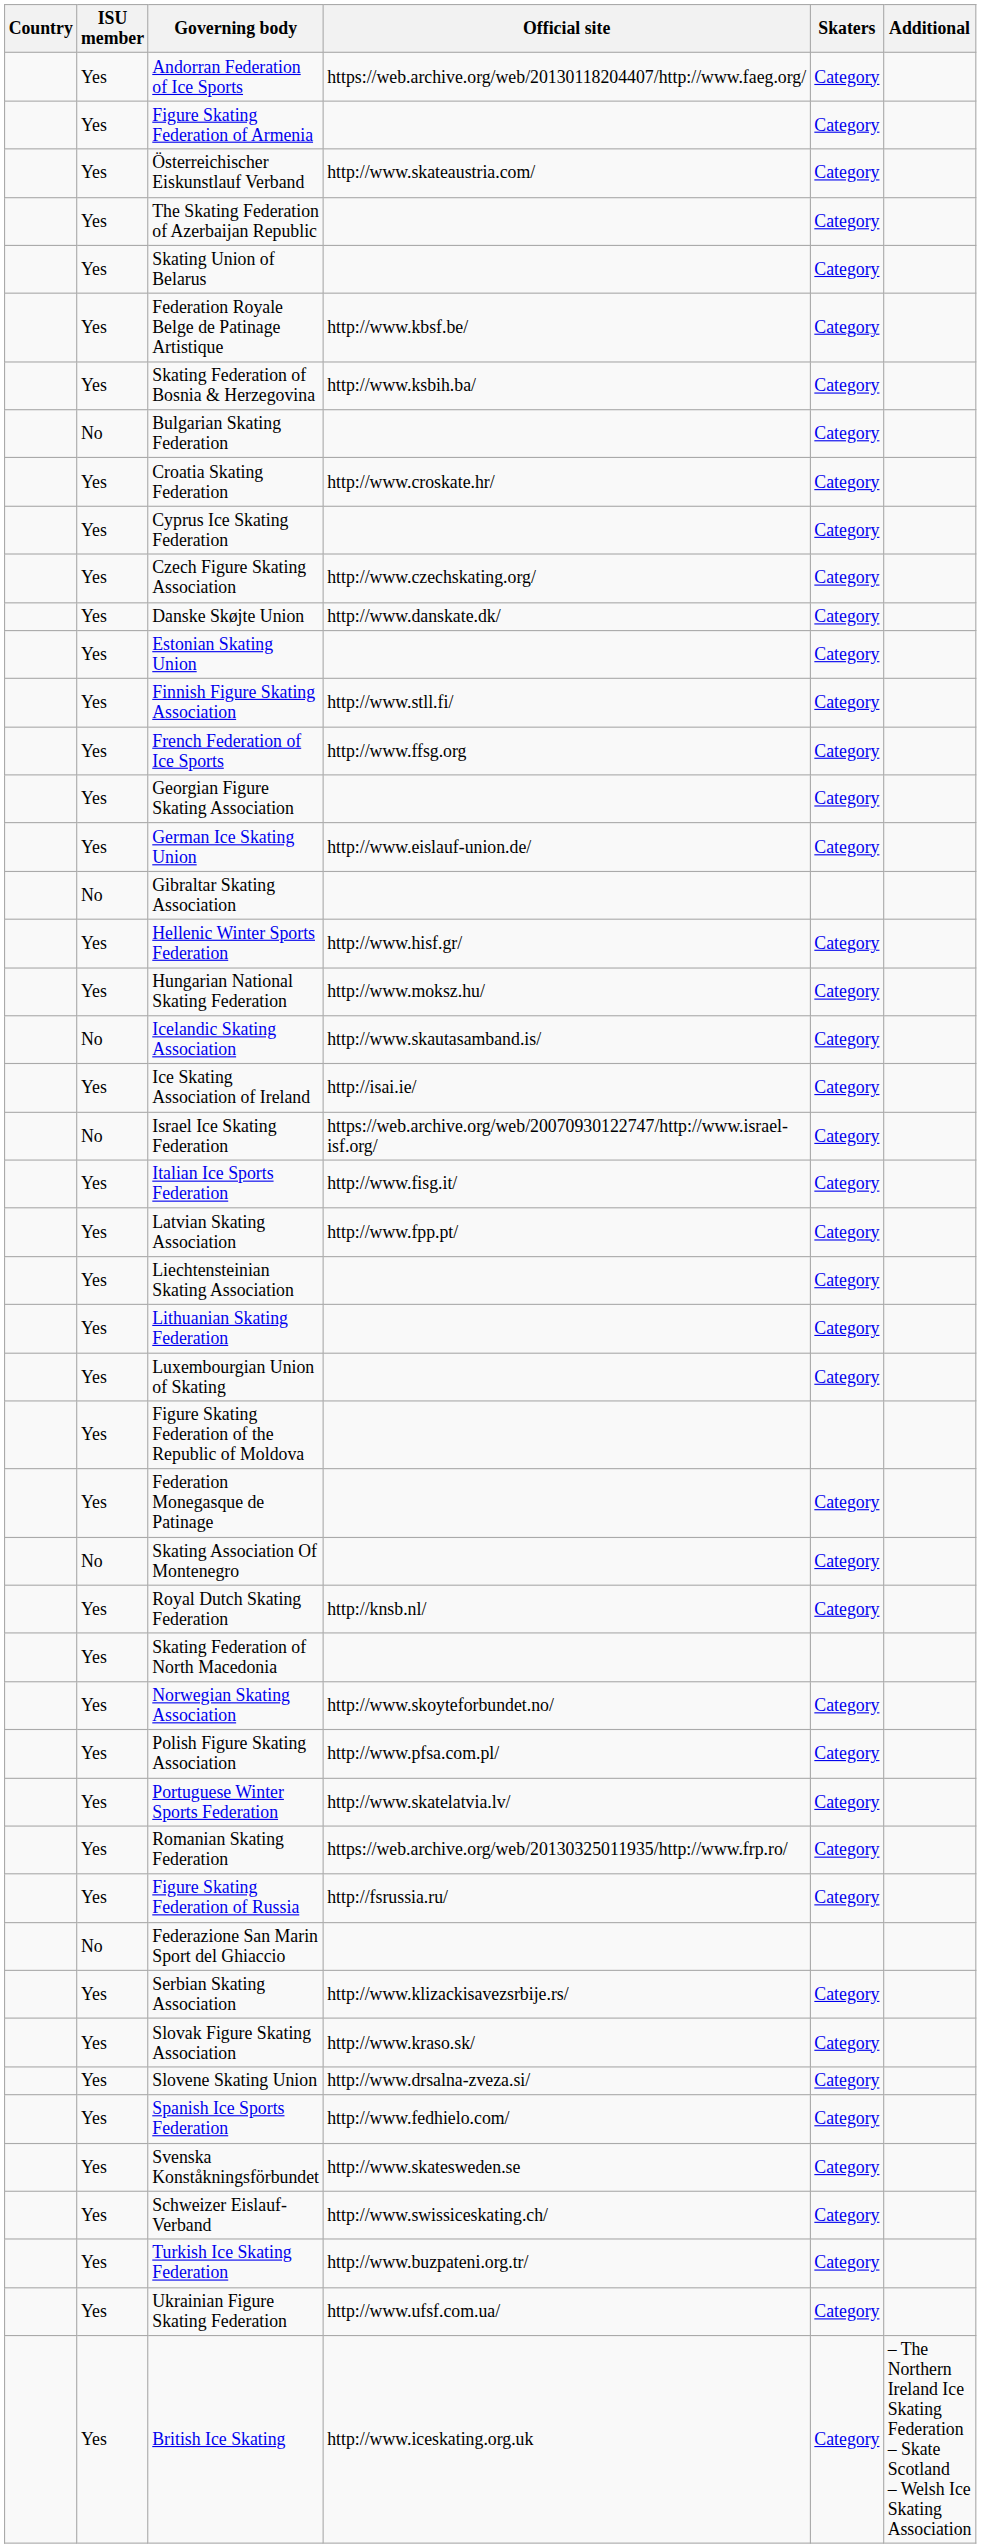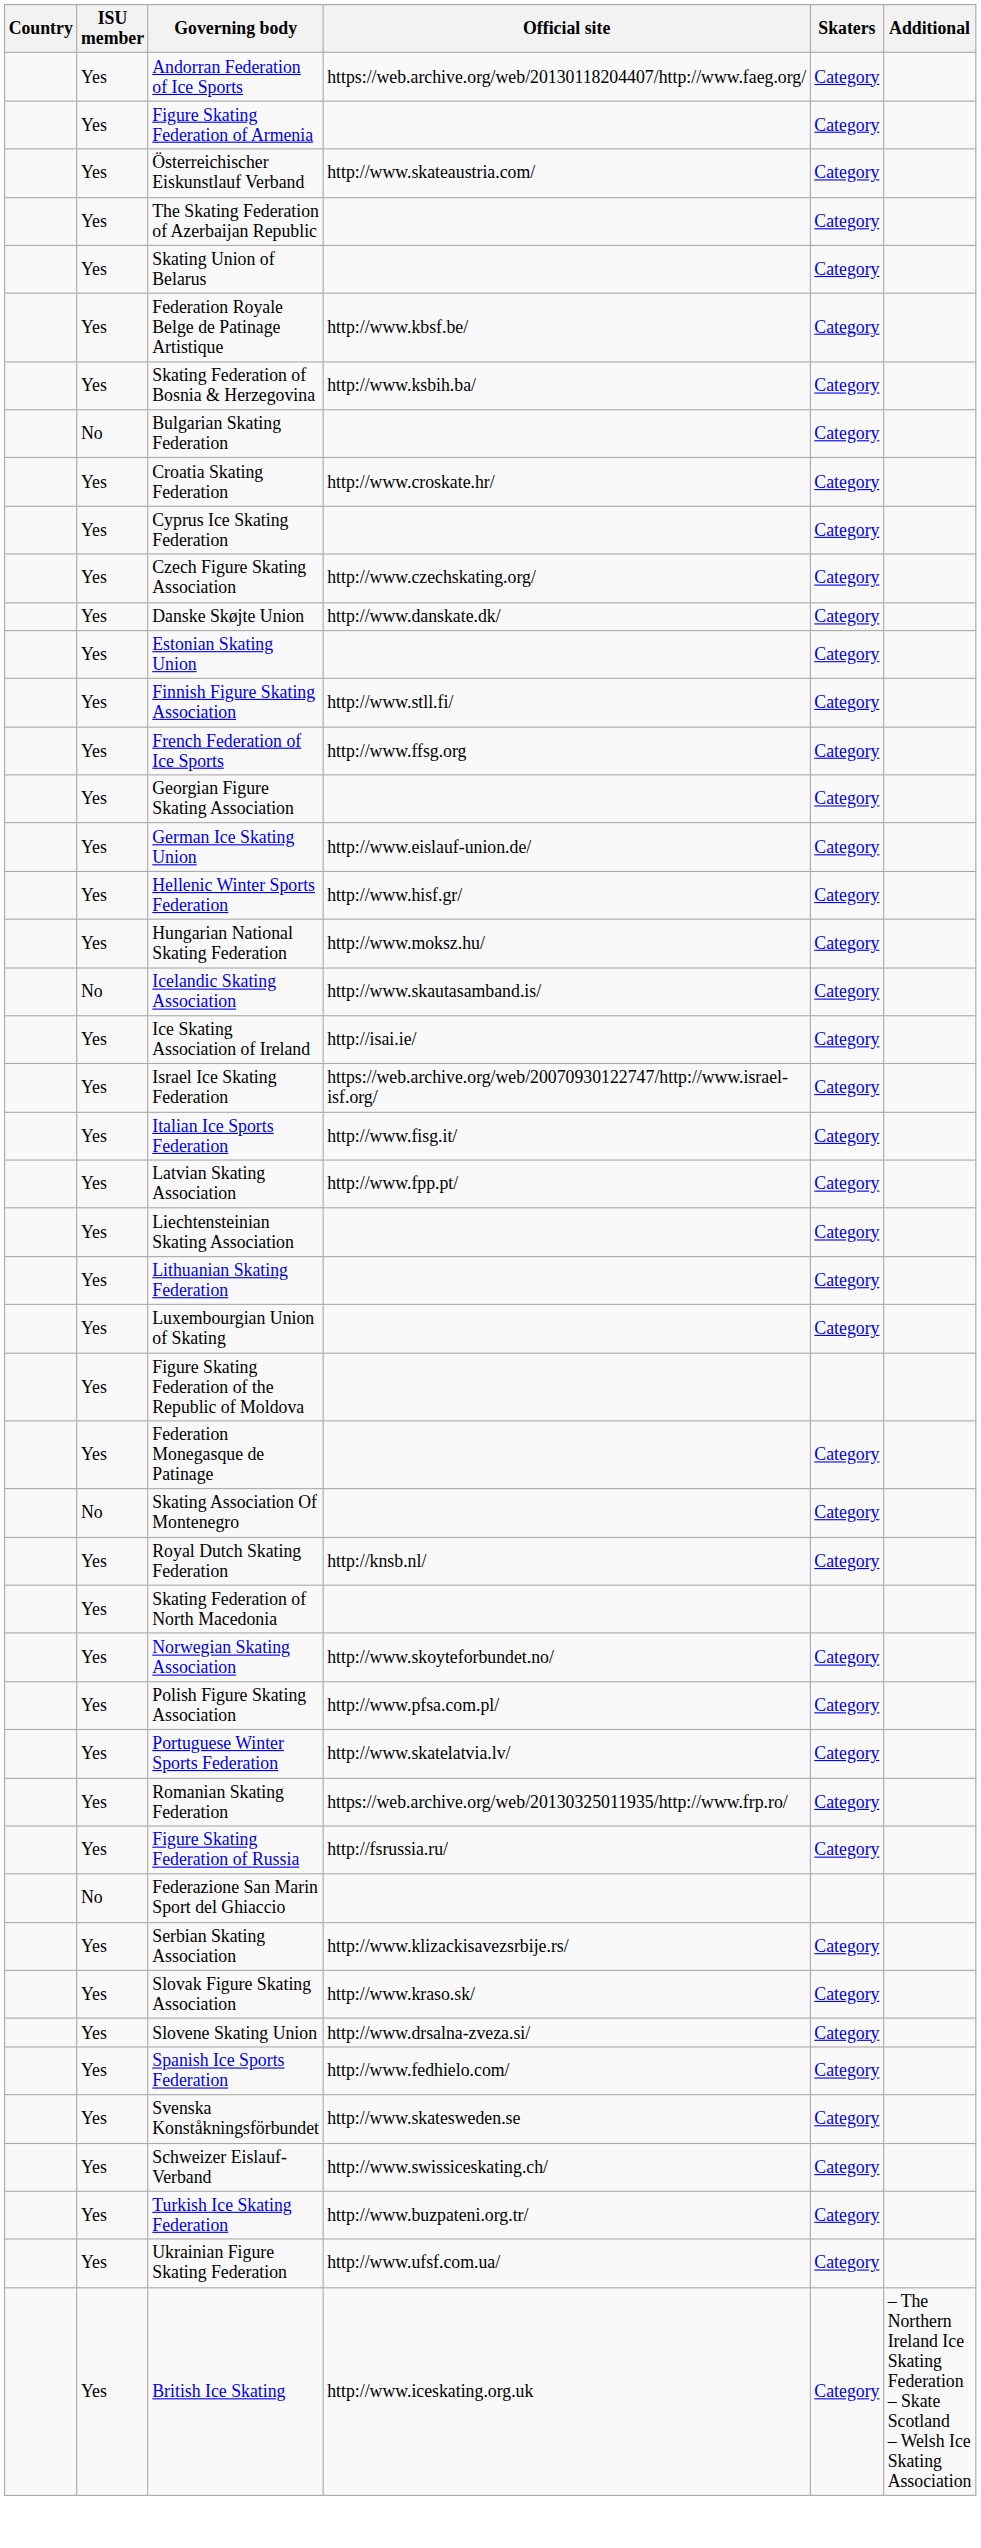- row: No | Gibraltar Skating Association
Israel Ice Skating Federation | ISU member: No -> Yes
